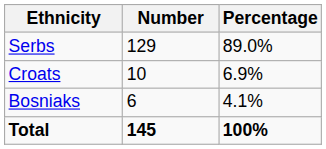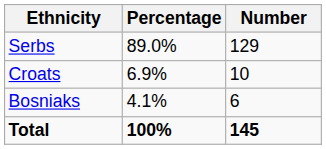columns swapped: Number <-> Percentage
